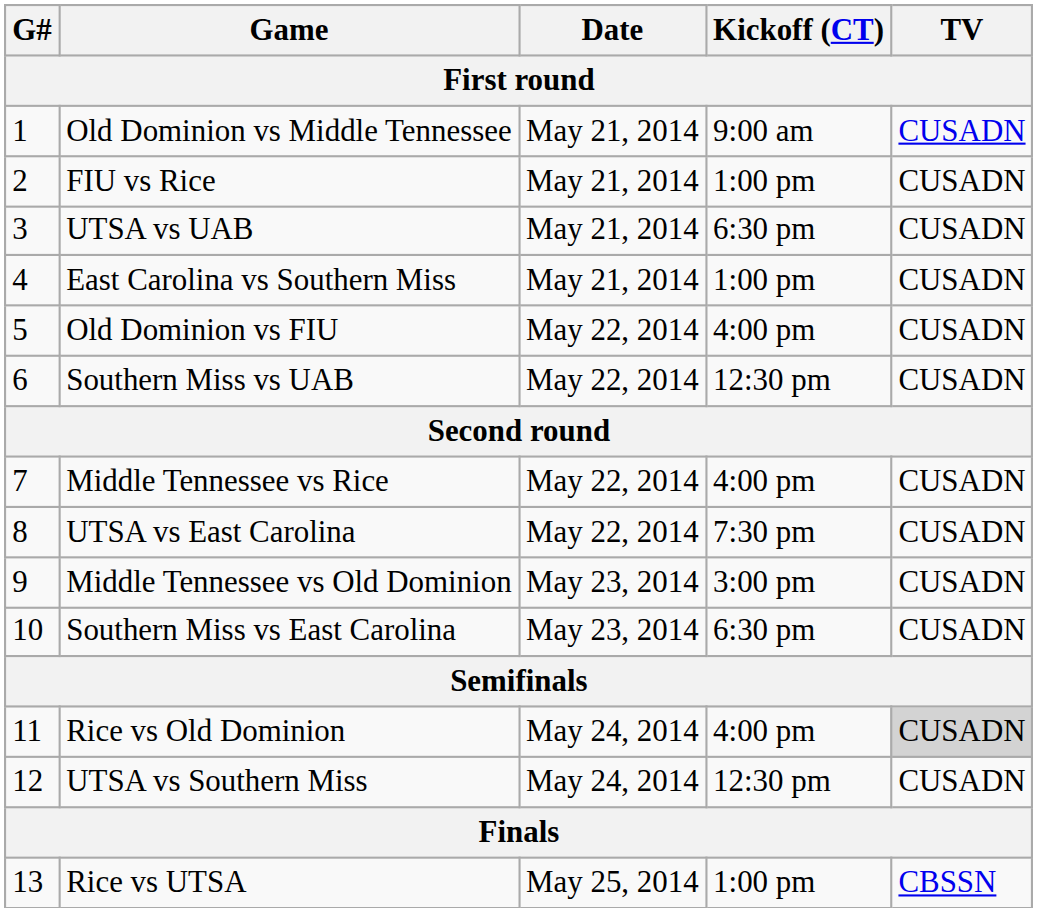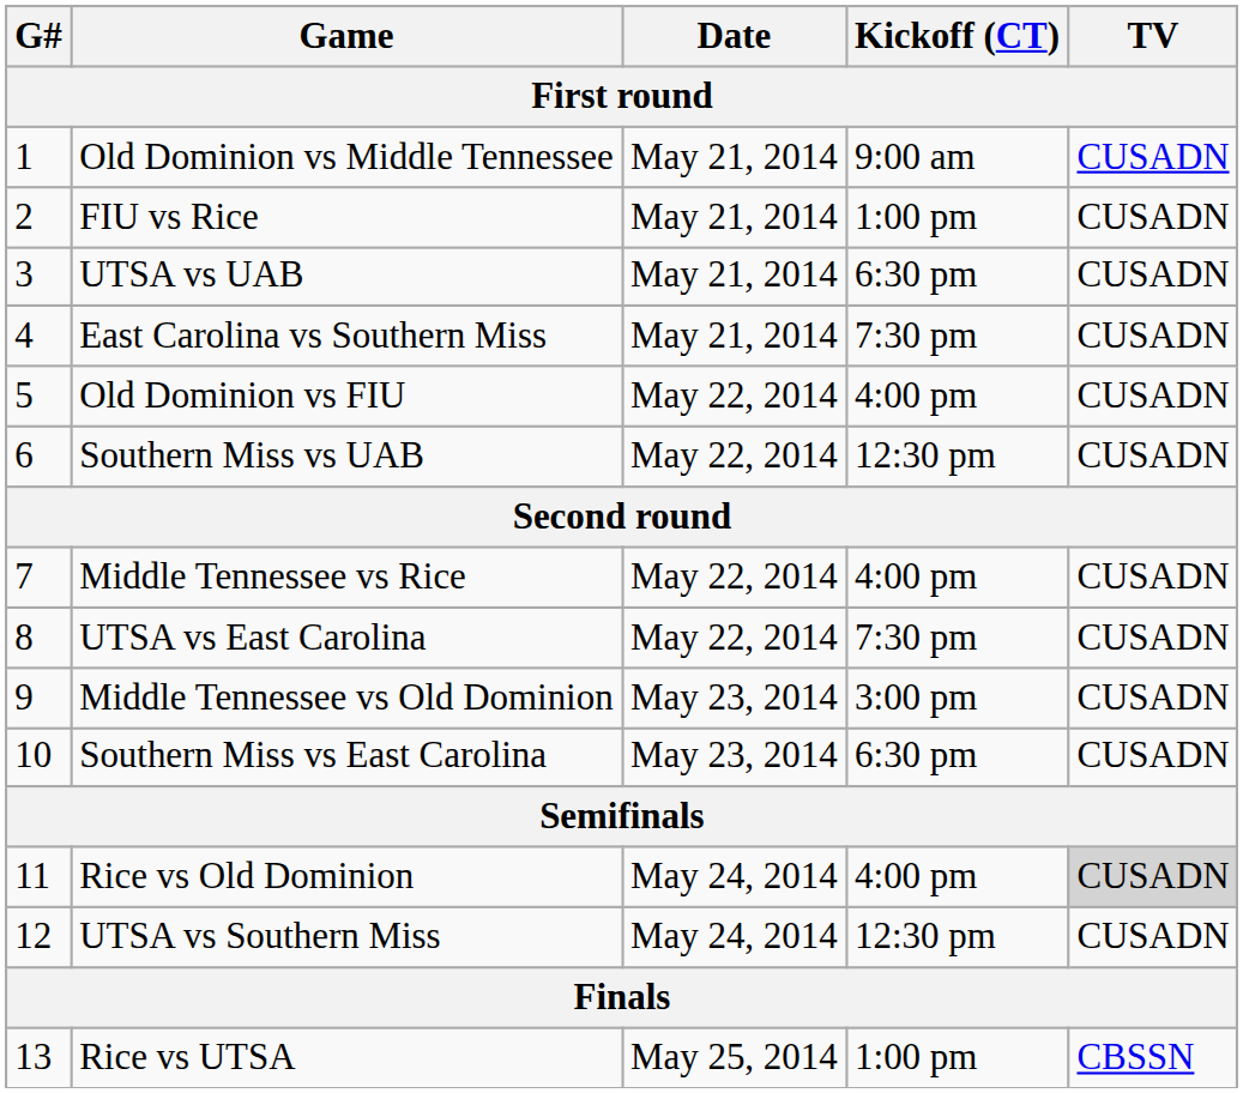East Carolina vs Southern Miss | Kickoff (CT): 1:00 pm -> 7:30 pm
